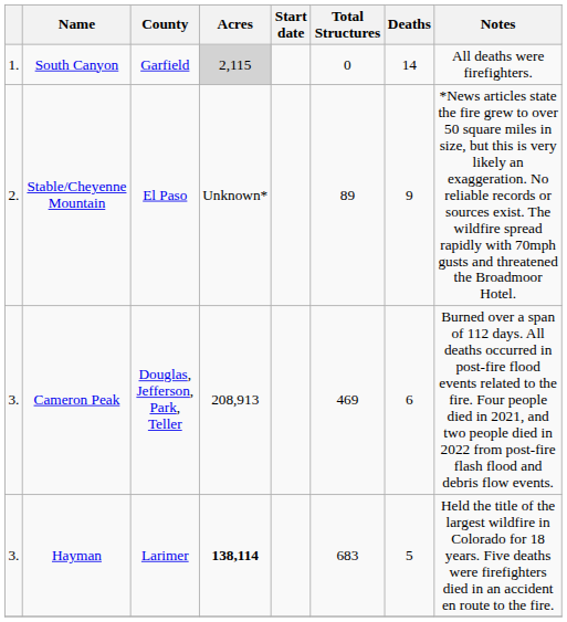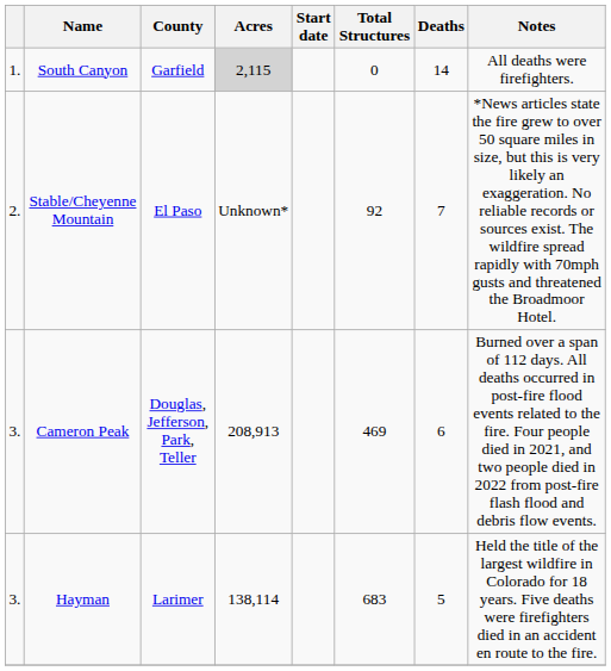Stable/Cheyenne Mountain | Total Structures: 89 -> 92
Stable/Cheyenne Mountain | Deaths: 9 -> 7
Hayman | Acres: bold -> normal
